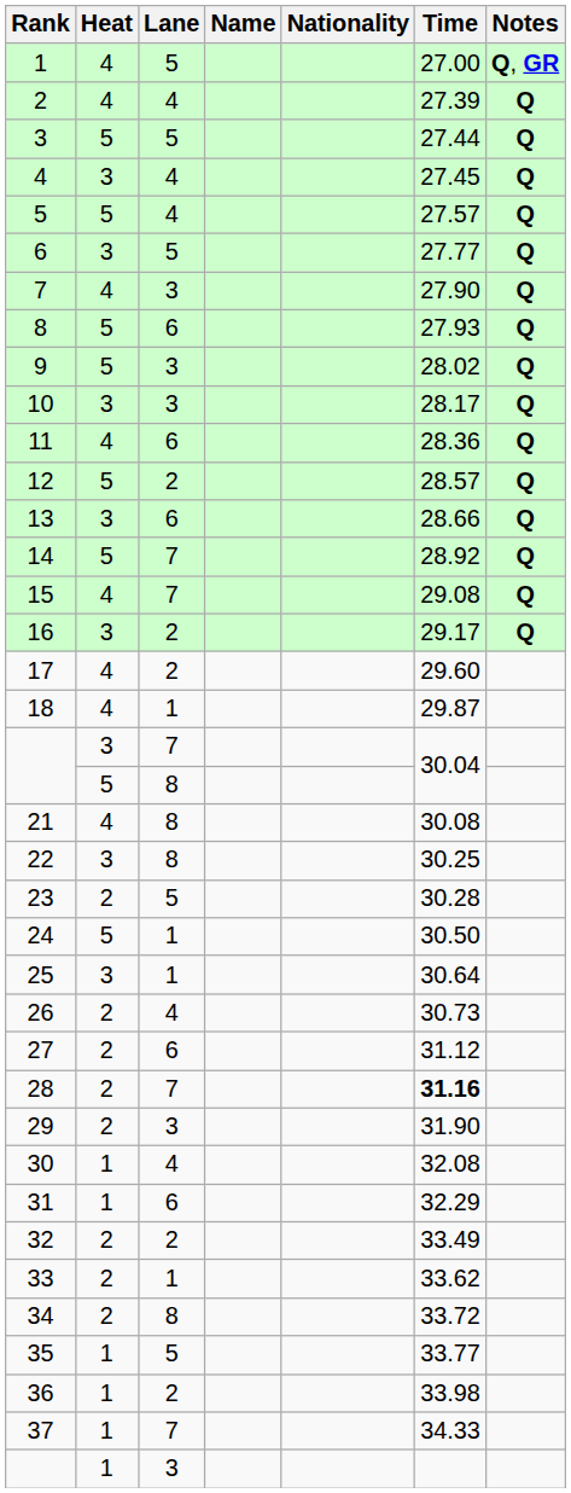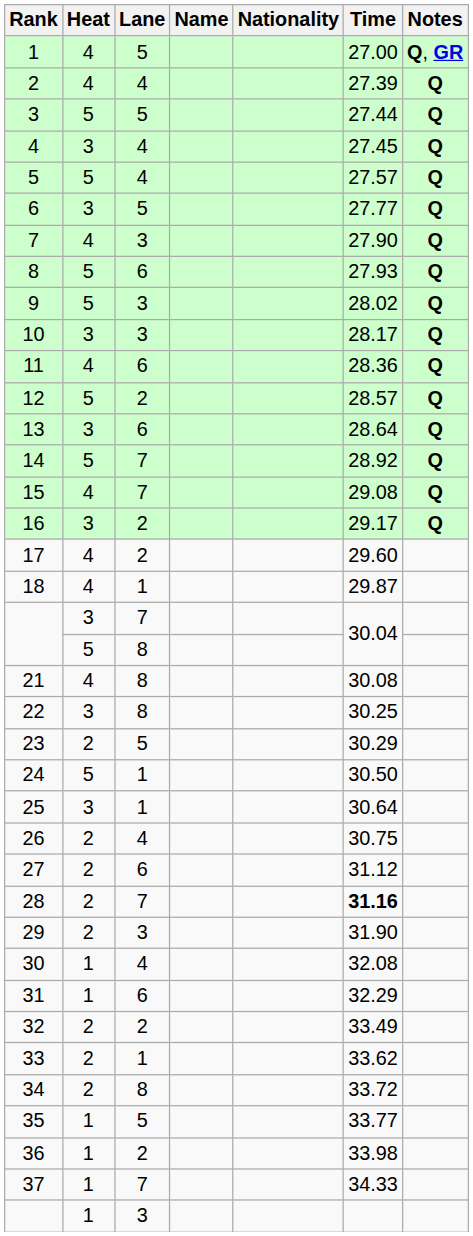13 | Time: 28.66 -> 28.64
23 | Time: 30.28 -> 30.29
26 | Time: 30.73 -> 30.75
